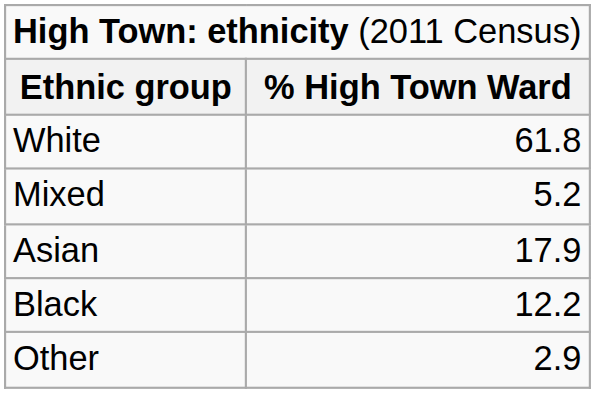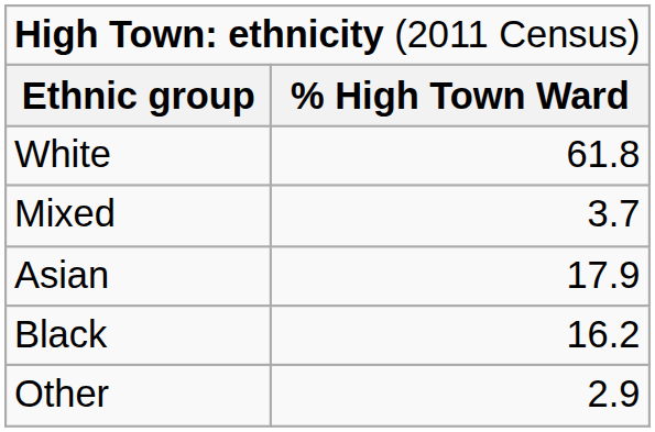Mixed | column 2: 5.2 -> 3.7
Black | column 2: 12.2 -> 16.2
